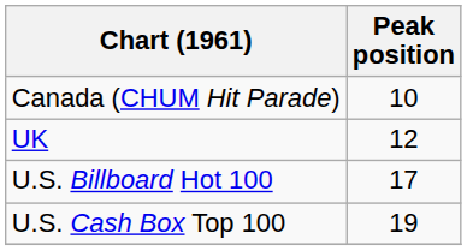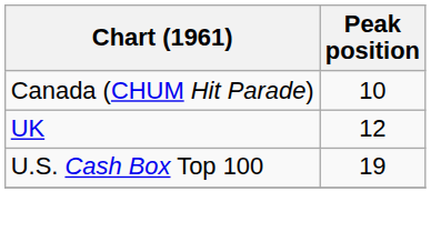- row: U.S. Billboard Hot 100 | 17
